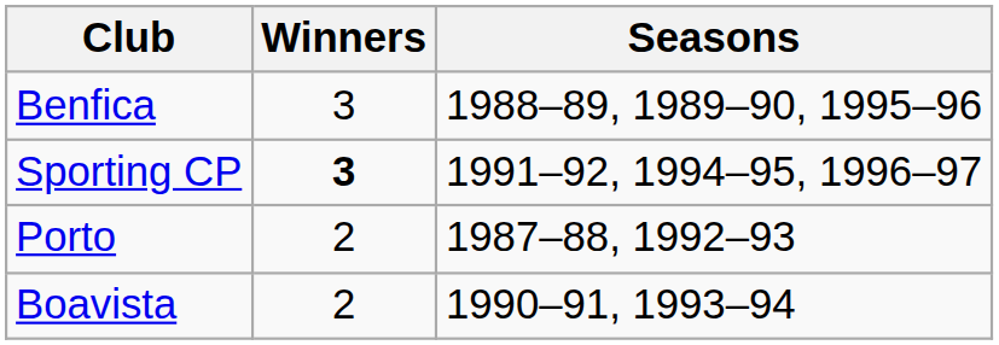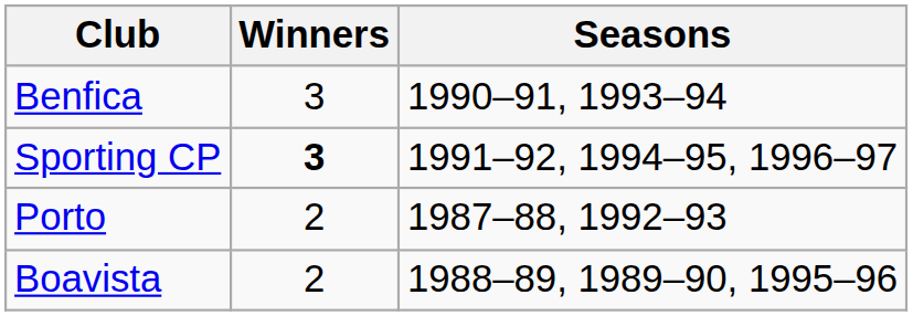Benfica | Seasons: 1988–89, 1989–90, 1995–96 -> 1990–91, 1993–94
Boavista | Seasons: 1990–91, 1993–94 -> 1988–89, 1989–90, 1995–96
